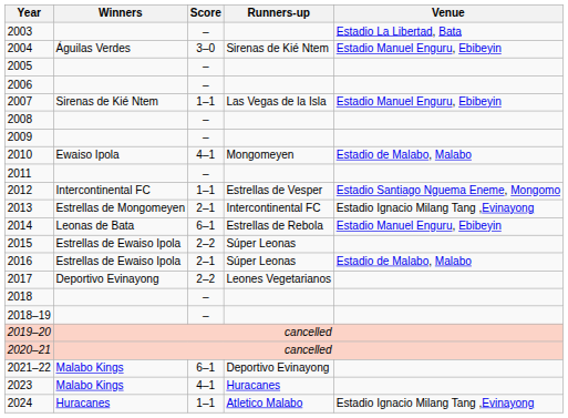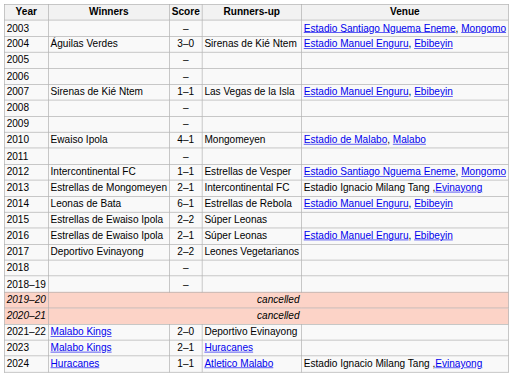2003 | Venue: Estadio La Libertad, Bata -> Estadio Santiago Nguema Eneme, Mongomo
2016 | Venue: Estadio de Malabo, Malabo -> Estadio Manuel Enguru, Ebibeyin
2021–22 | Score: 6–1 -> 2–0
2023 | Score: 4–1 -> 2–1
